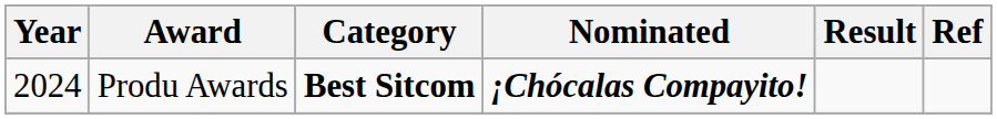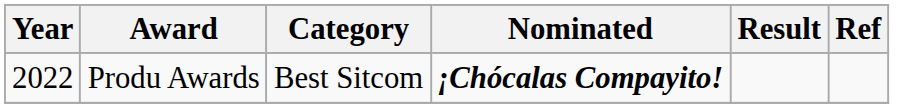Produ Awards | Year: 2024 -> 2022
Produ Awards | Category: bold -> normal
